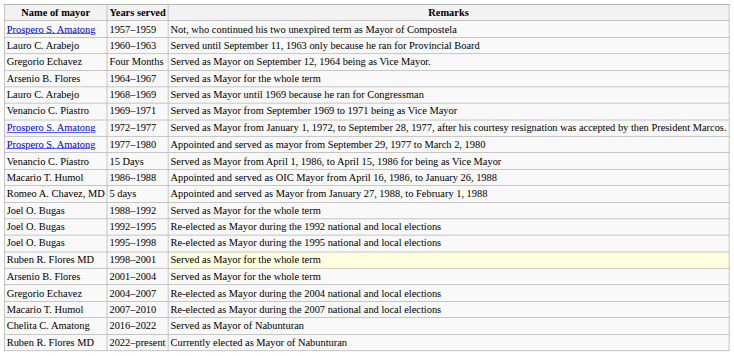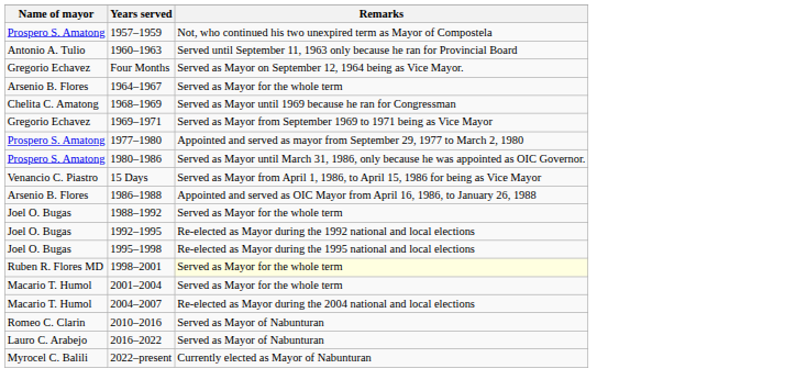1960–1963 | Name of mayor: Lauro C. Arabejo -> Antonio A. Tulio
1968–1969 | Name of mayor: Lauro C. Arabejo -> Chelita C. Amatong
1969–1971 | Name of mayor: Venancio C. Piastro -> Gregorio Echavez
- row: Prospero S. Amatong | 1972–1977 | Served as Mayor from January 1, 1972, to September 28, 1977, after his courtesy resignation was accepted by then President Marcos.
+ row: Prospero S. Amatong | 1980–1986 | Served as Mayor until March 31, 1986, only because he was appointed as OIC Governor.
1986–1988 | Name of mayor: Macario T. Humol -> Arsenio B. Flores
- row: Romeo A. Chavez, MD | 5 days | Appointed and served as Mayor from January 27, 1988, to February 1, 1988
2001–2004 | Name of mayor: Arsenio B. Flores -> Macario T. Humol
2004–2007 | Name of mayor: Gregorio Echavez -> Macario T. Humol
- row: Macario T. Humol | 2007–2010 | Re-elected as Mayor during the 2007 national and local elections
+ row: Romeo C. Clarin | 2010–2016 | Served as Mayor of Nabunturan
2016–2022 | Name of mayor: Chelita C. Amatong -> Lauro C. Arabejo
2022–present | Name of mayor: Ruben R. Flores MD -> Myrocel C. Balili
